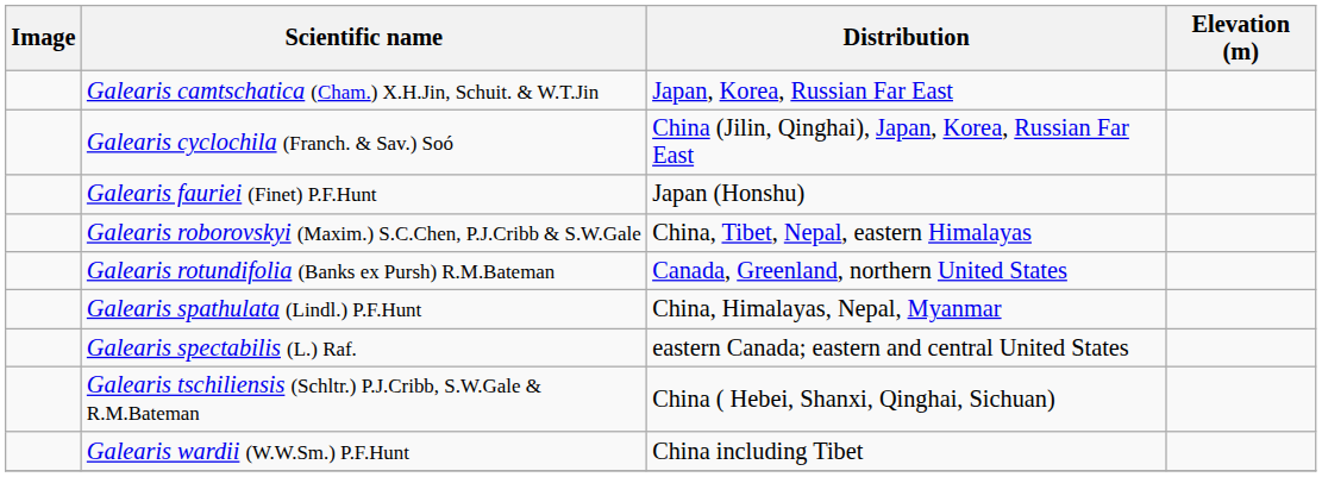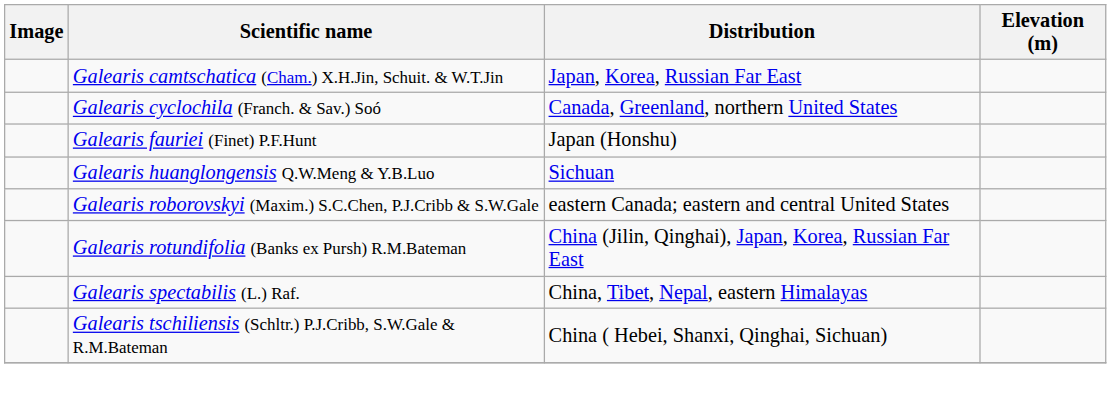Galearis cyclochila (Franch. & Sav.) Soó | Distribution: China (Jilin, Qinghai), Japan, Korea, Russian Far East -> Canada, Greenland, northern United States
+ row: Galearis huanglongensis Q.W.Meng & Y.B.Luo | Sichuan
Galearis roborovskyi (Maxim.) S.C.Chen, P.J.Cribb & S.W.Gale | Distribution: China, Tibet, Nepal, eastern Himalayas -> eastern Canada; eastern and central United States
Galearis rotundifolia (Banks ex Pursh) R.M.Bateman | Distribution: Canada, Greenland, northern United States -> China (Jilin, Qinghai), Japan, Korea, Russian Far East
- row: Galearis spathulata (Lindl.) P.F.Hunt | China, Himalayas, Nepal, Myanmar
Galearis spectabilis (L.) Raf. | Distribution: eastern Canada; eastern and central United States -> China, Tibet, Nepal, eastern Himalayas
- row: Galearis wardii (W.W.Sm.) P.F.Hunt | China including Tibet
